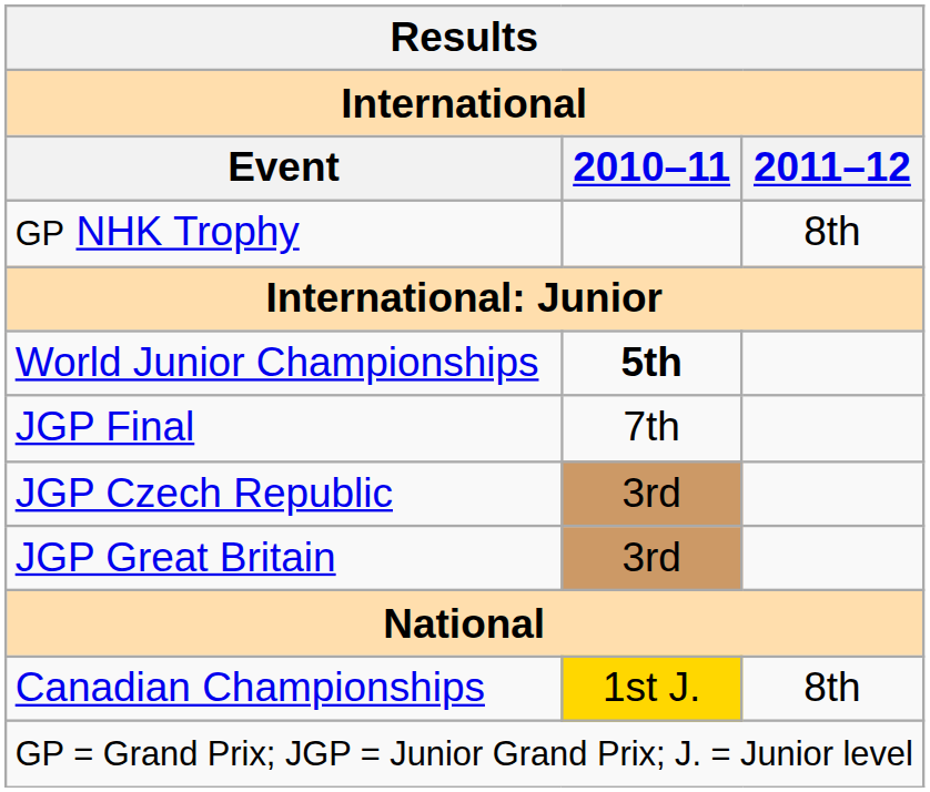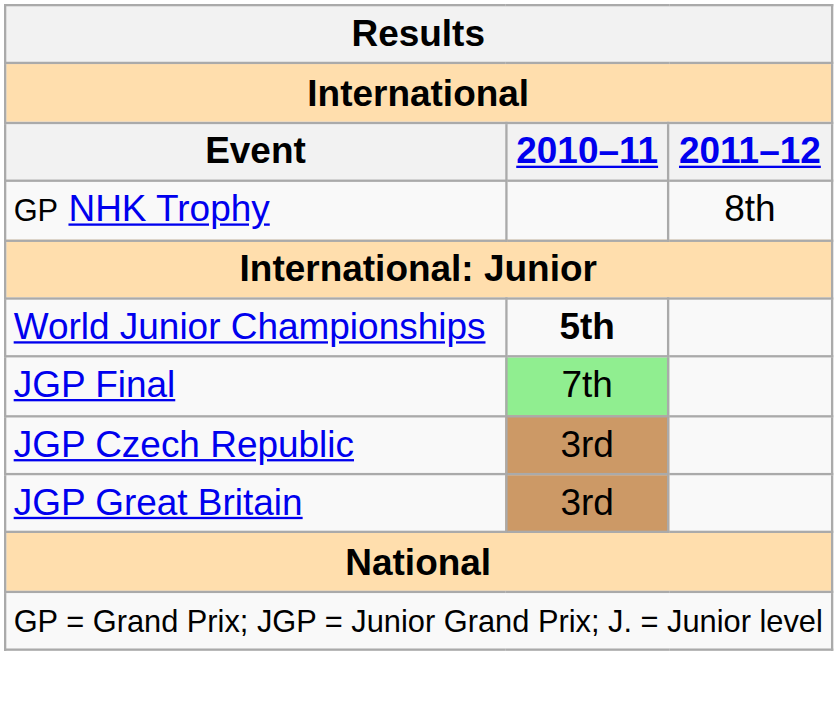JGP Final | 2010–11: no background -> lightgreen background
- row: Canadian Championships | 1st J. | 8th
